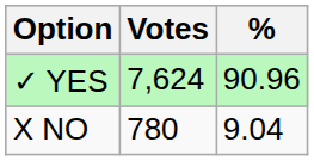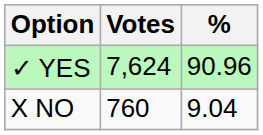X NO | Votes: 780 -> 760
